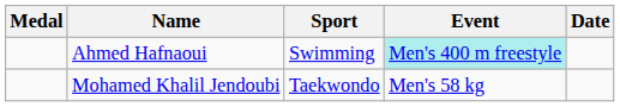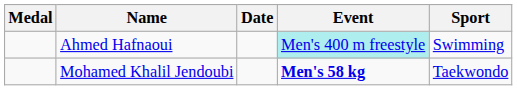columns swapped: Sport <-> Date
Mohamed Khalil Jendoubi | Event: normal -> bold
